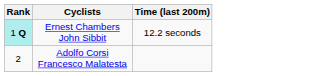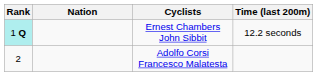+ column: Nation
